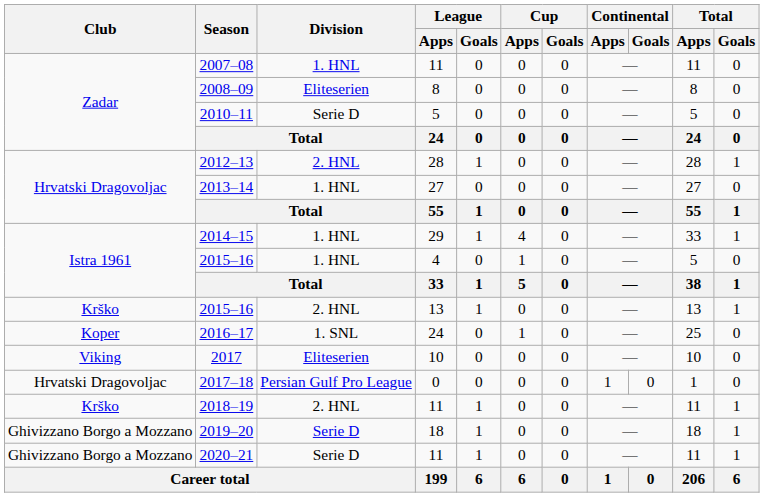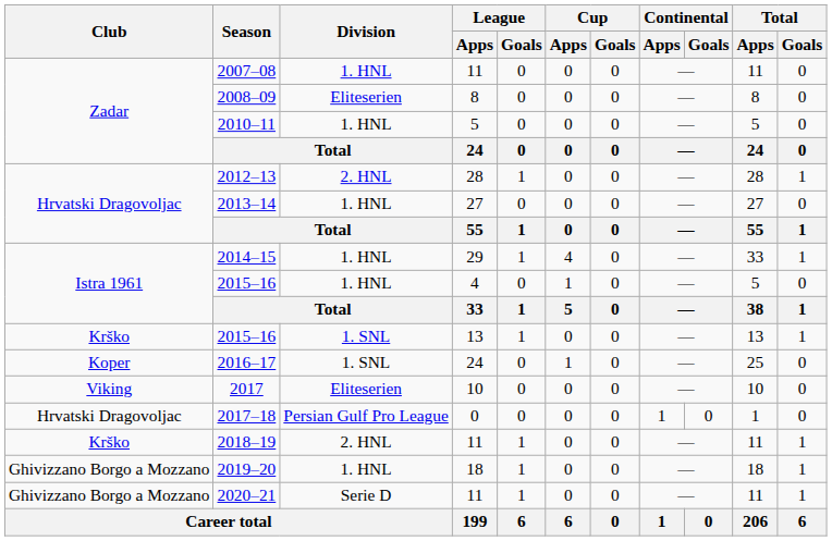2010–11 | Division: Serie D -> 1. HNL
2015–16 / 13 | Division: 2. HNL -> 1. SNL
2019–20 | Division: Serie D -> 1. HNL
